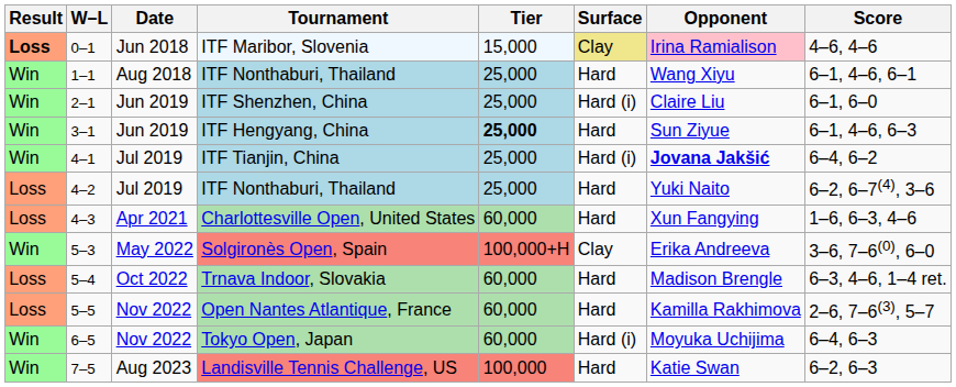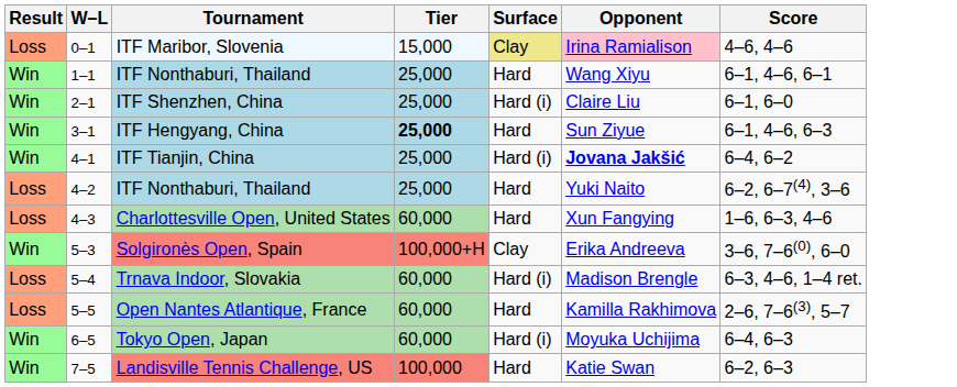- column: Date | Jun 2018 | Aug 2018 | Jun 2019 | Jun 2019 | Jul 2019 | Jul 2019 | Apr 2021 | May 2022 | Oct 2022 | Nov 2022 | Nov 2022 | Aug 2023
ITF Maribor, Slovenia | Result: bold -> normal
Trnava Indoor, Slovakia | Surface: Hard -> Hard (i)
